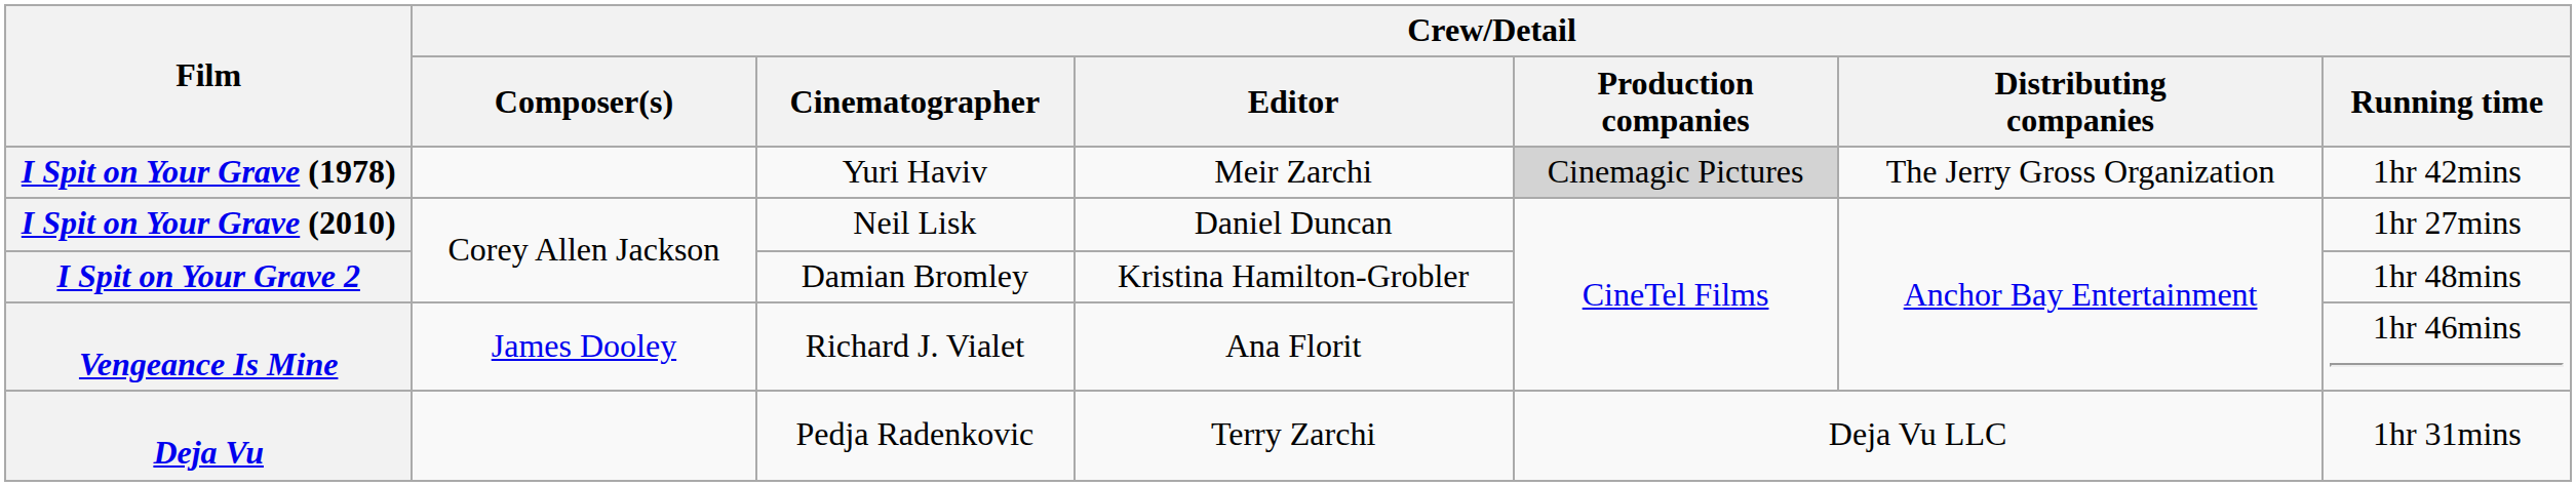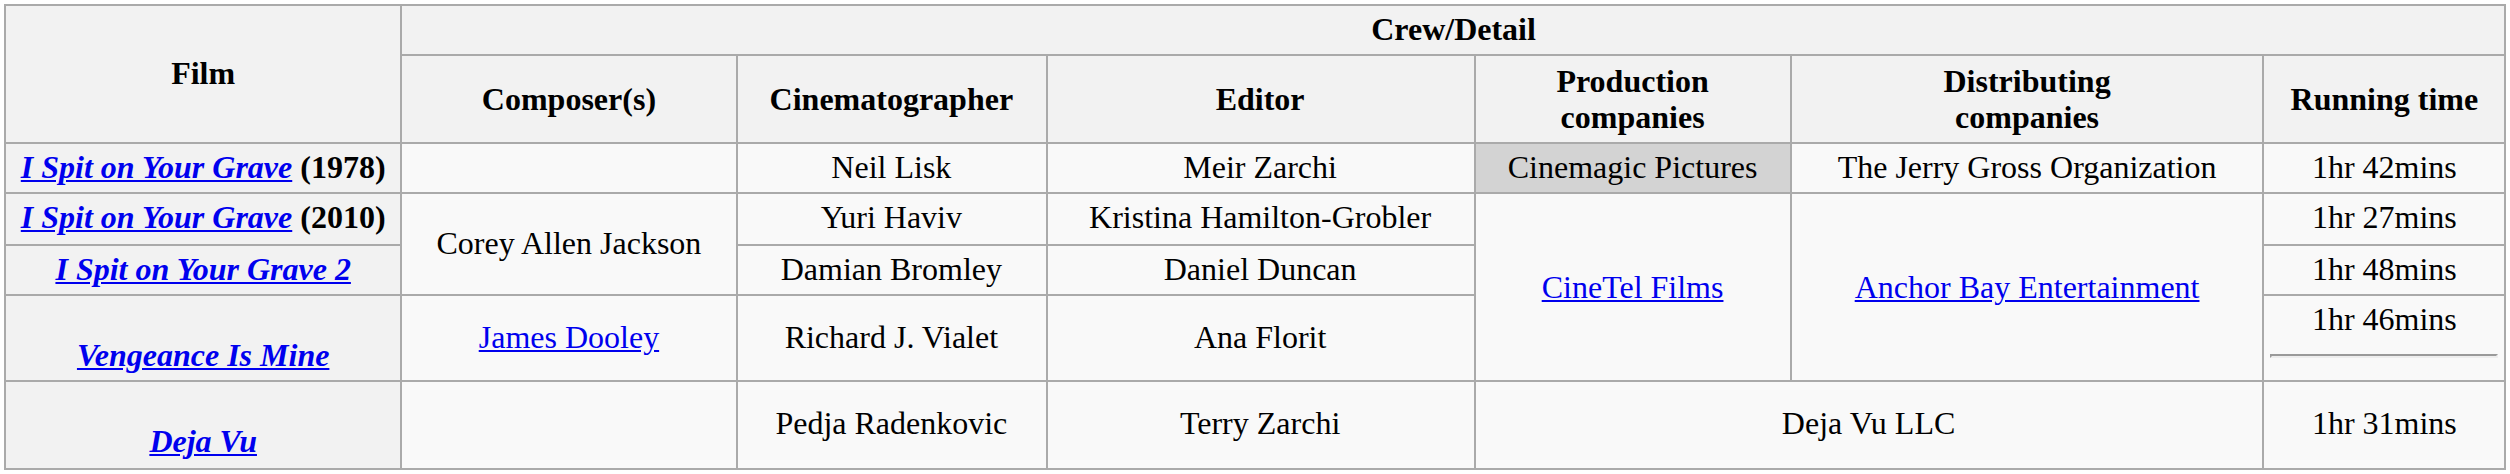I Spit on Your Grave (1978) | Crew/Detail / Cinematographer: Yuri Haviv -> Neil Lisk
I Spit on Your Grave (2010) | Crew/Detail / Cinematographer: Neil Lisk -> Yuri Haviv
I Spit on Your Grave (2010) | Crew/Detail / Editor: Daniel Duncan -> Kristina Hamilton-Grobler
I Spit on Your Grave 2 | Crew/Detail / Editor: Kristina Hamilton-Grobler -> Daniel Duncan
